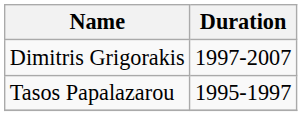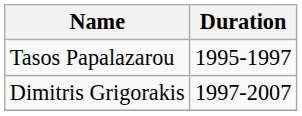rows swapped: Tasos Papalazarou <-> Dimitris Grigorakis
